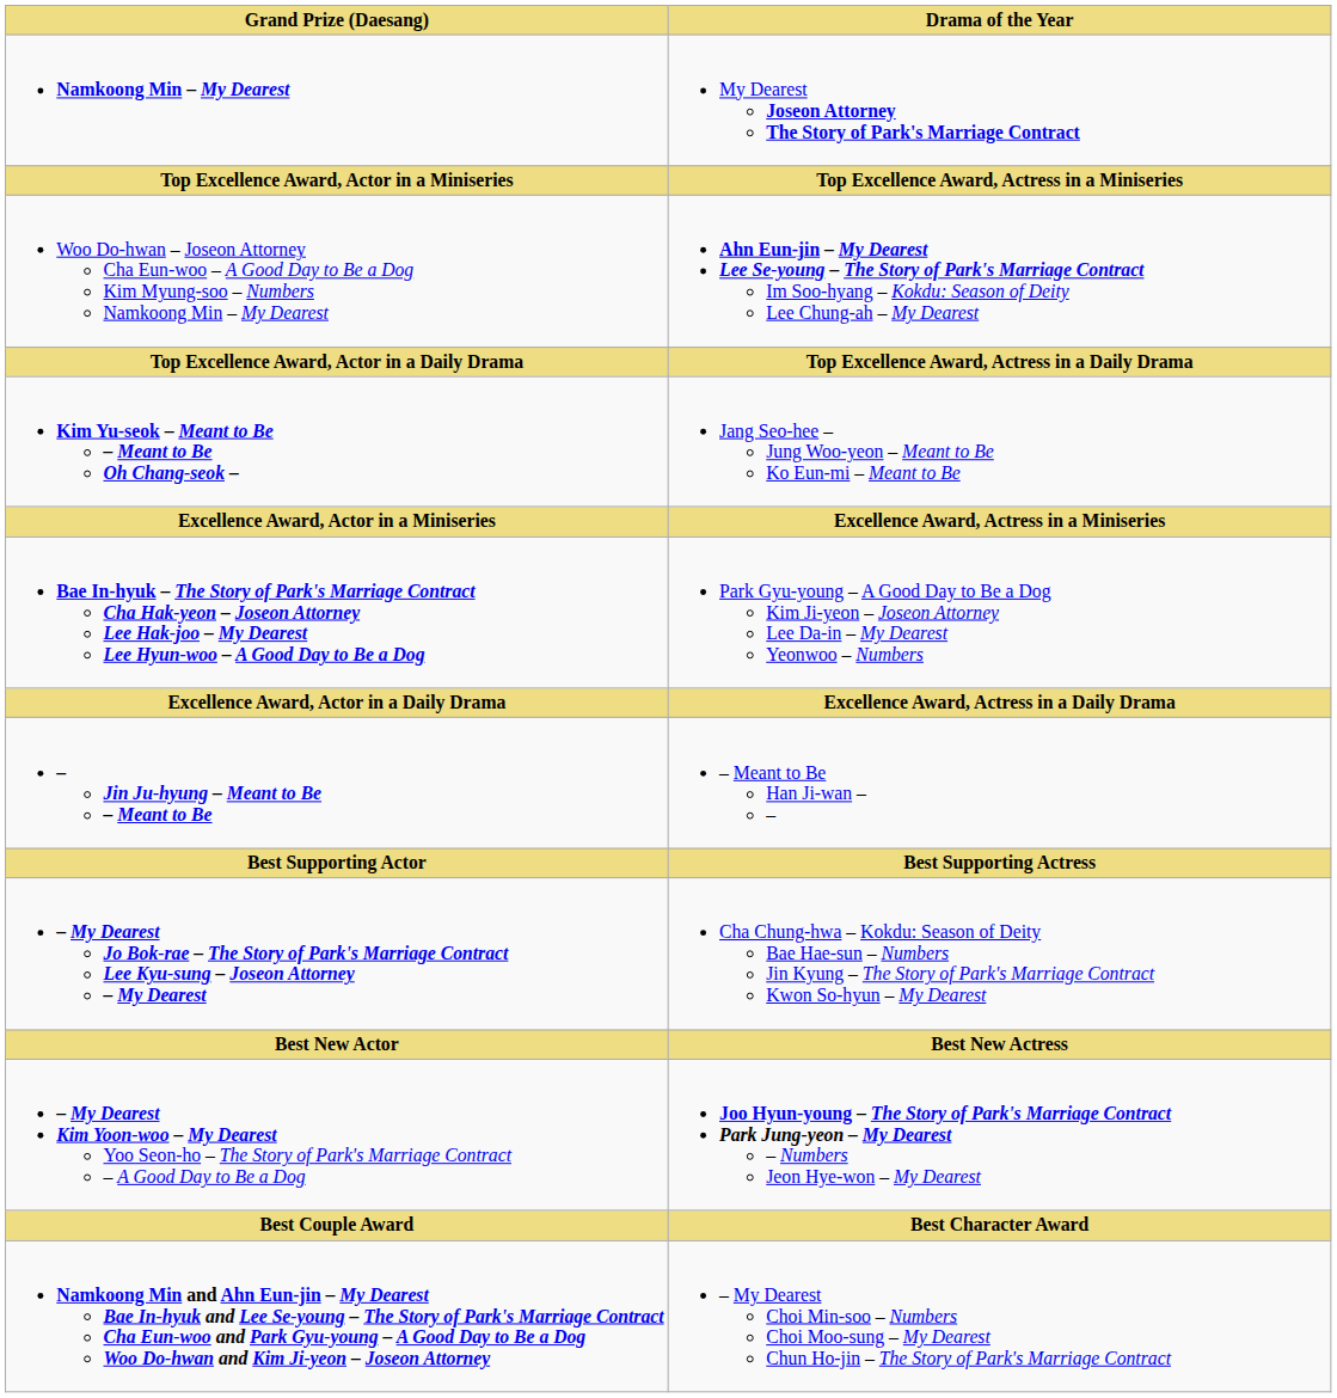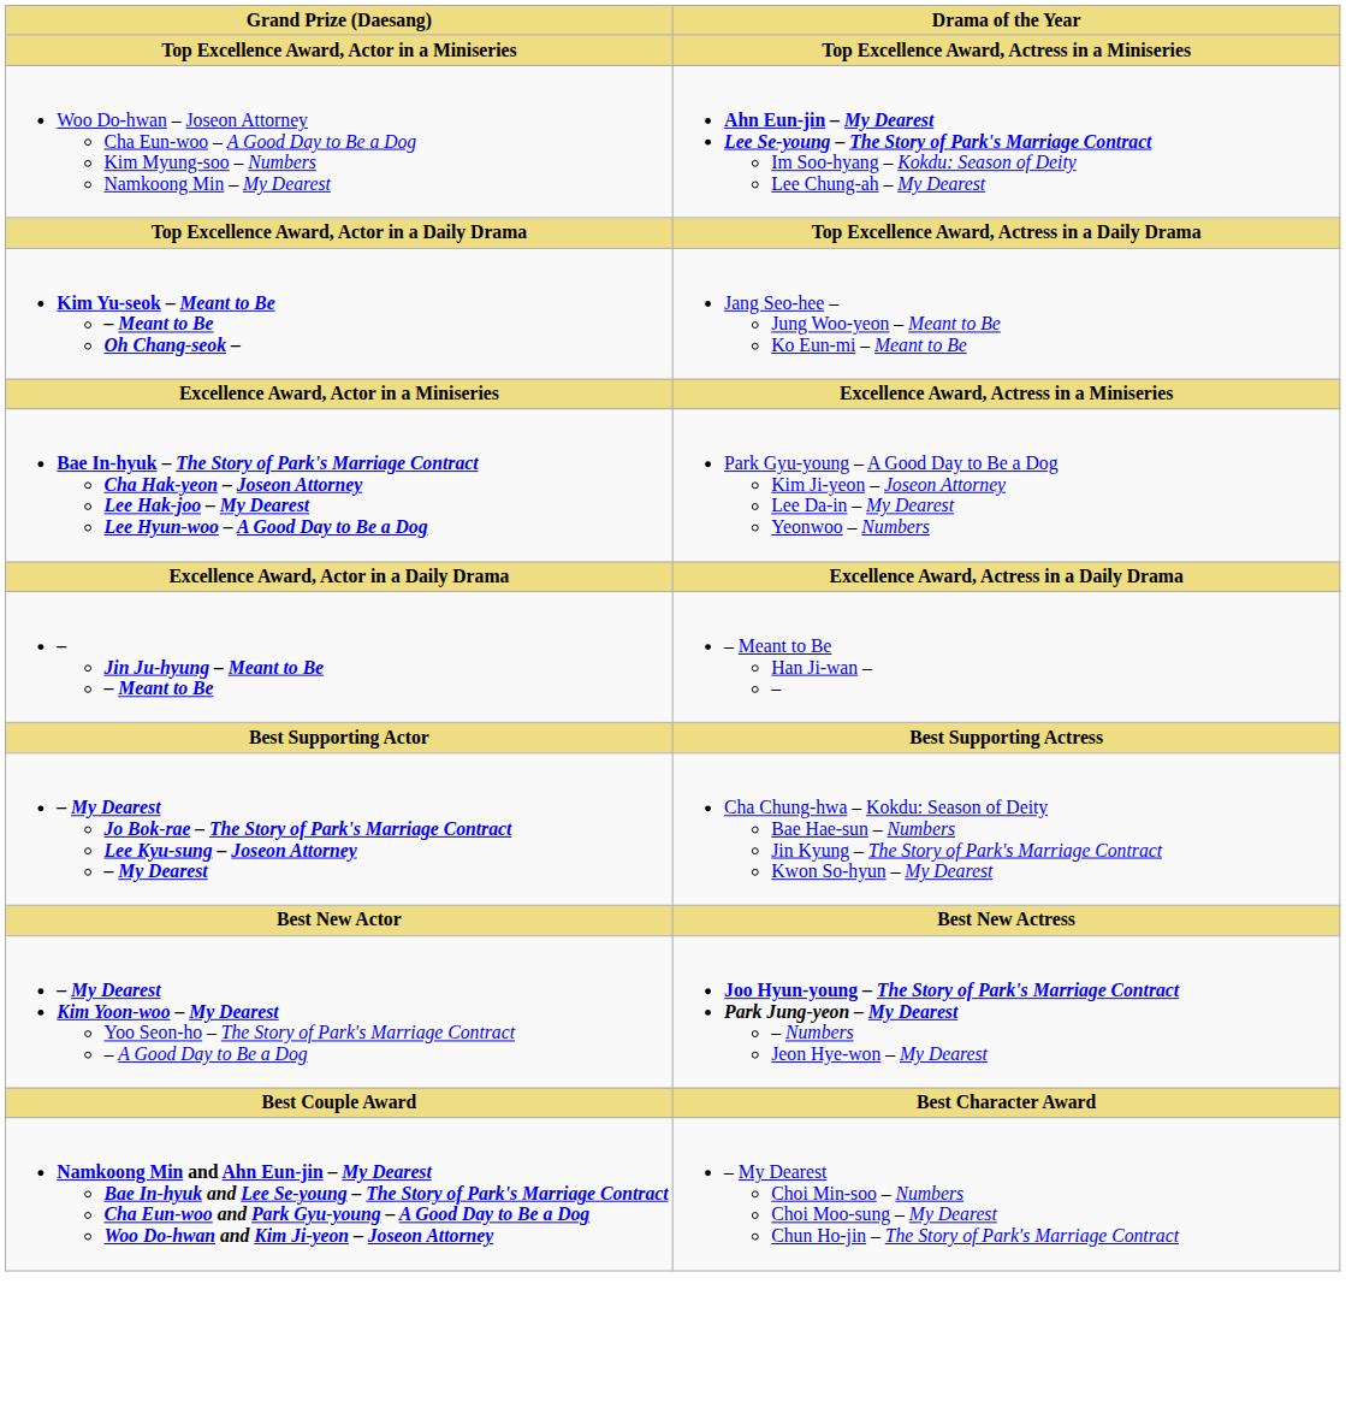- row: Namkoong Min – My Dearest | My Dearest Joseon Attorney The Story of Park's Marriage Contract
